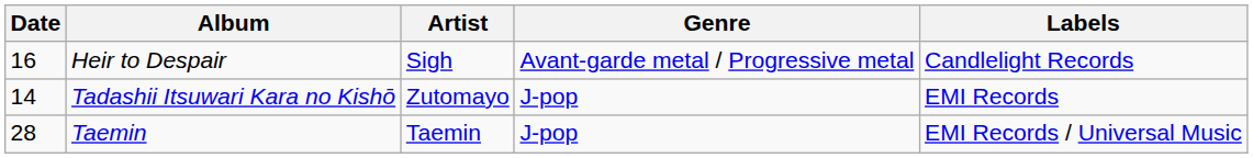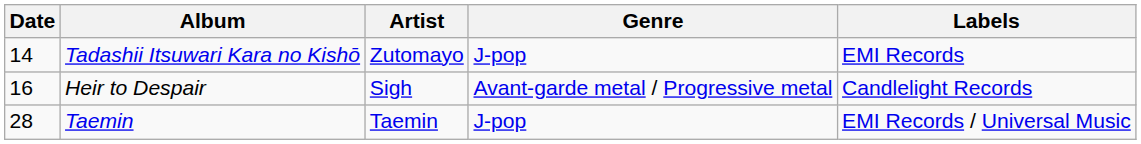rows swapped: Tadashii Itsuwari Kara no Kishō <-> Heir to Despair
